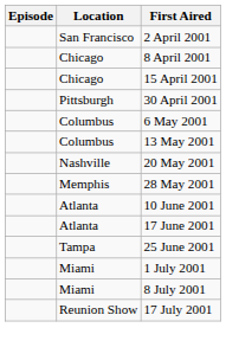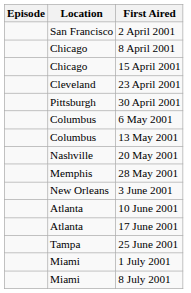+ row: Cleveland | 23 April 2001
+ row: New Orleans | 3 June 2001
- row: Reunion Show | 17 July 2001
